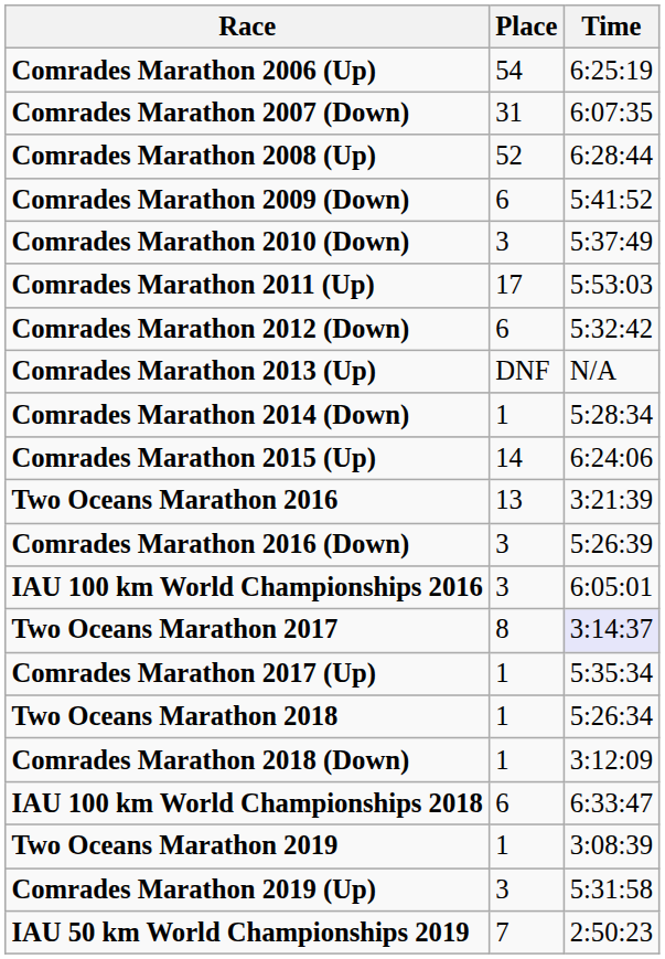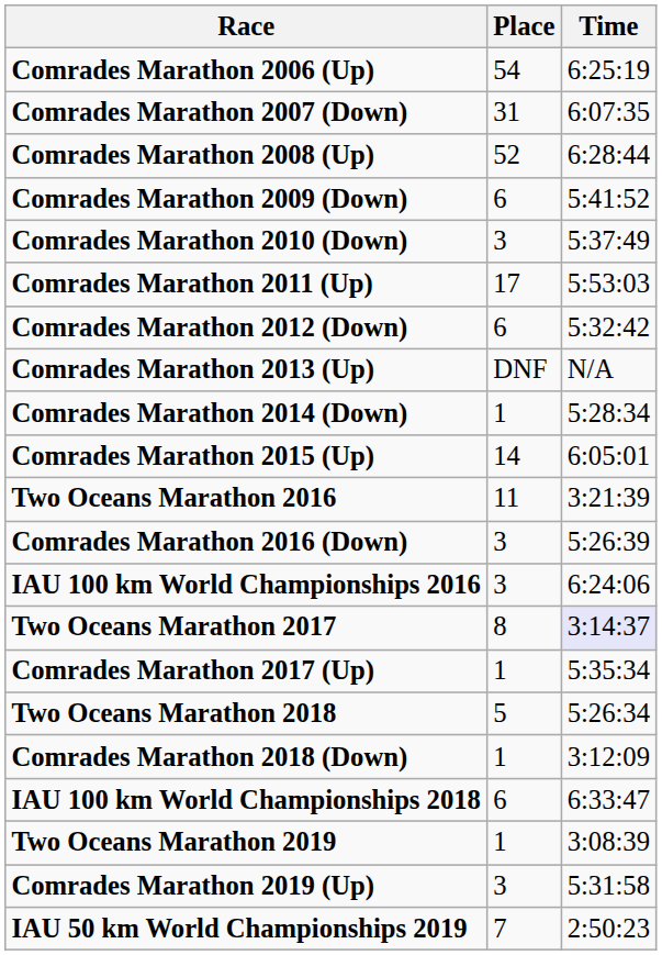Comrades Marathon 2015 (Up) | Time: 6:24:06 -> 6:05:01
Two Oceans Marathon 2016 | Place: 13 -> 11
IAU 100 km World Championships 2016 | Time: 6:05:01 -> 6:24:06
Two Oceans Marathon 2018 | Place: 1 -> 5
